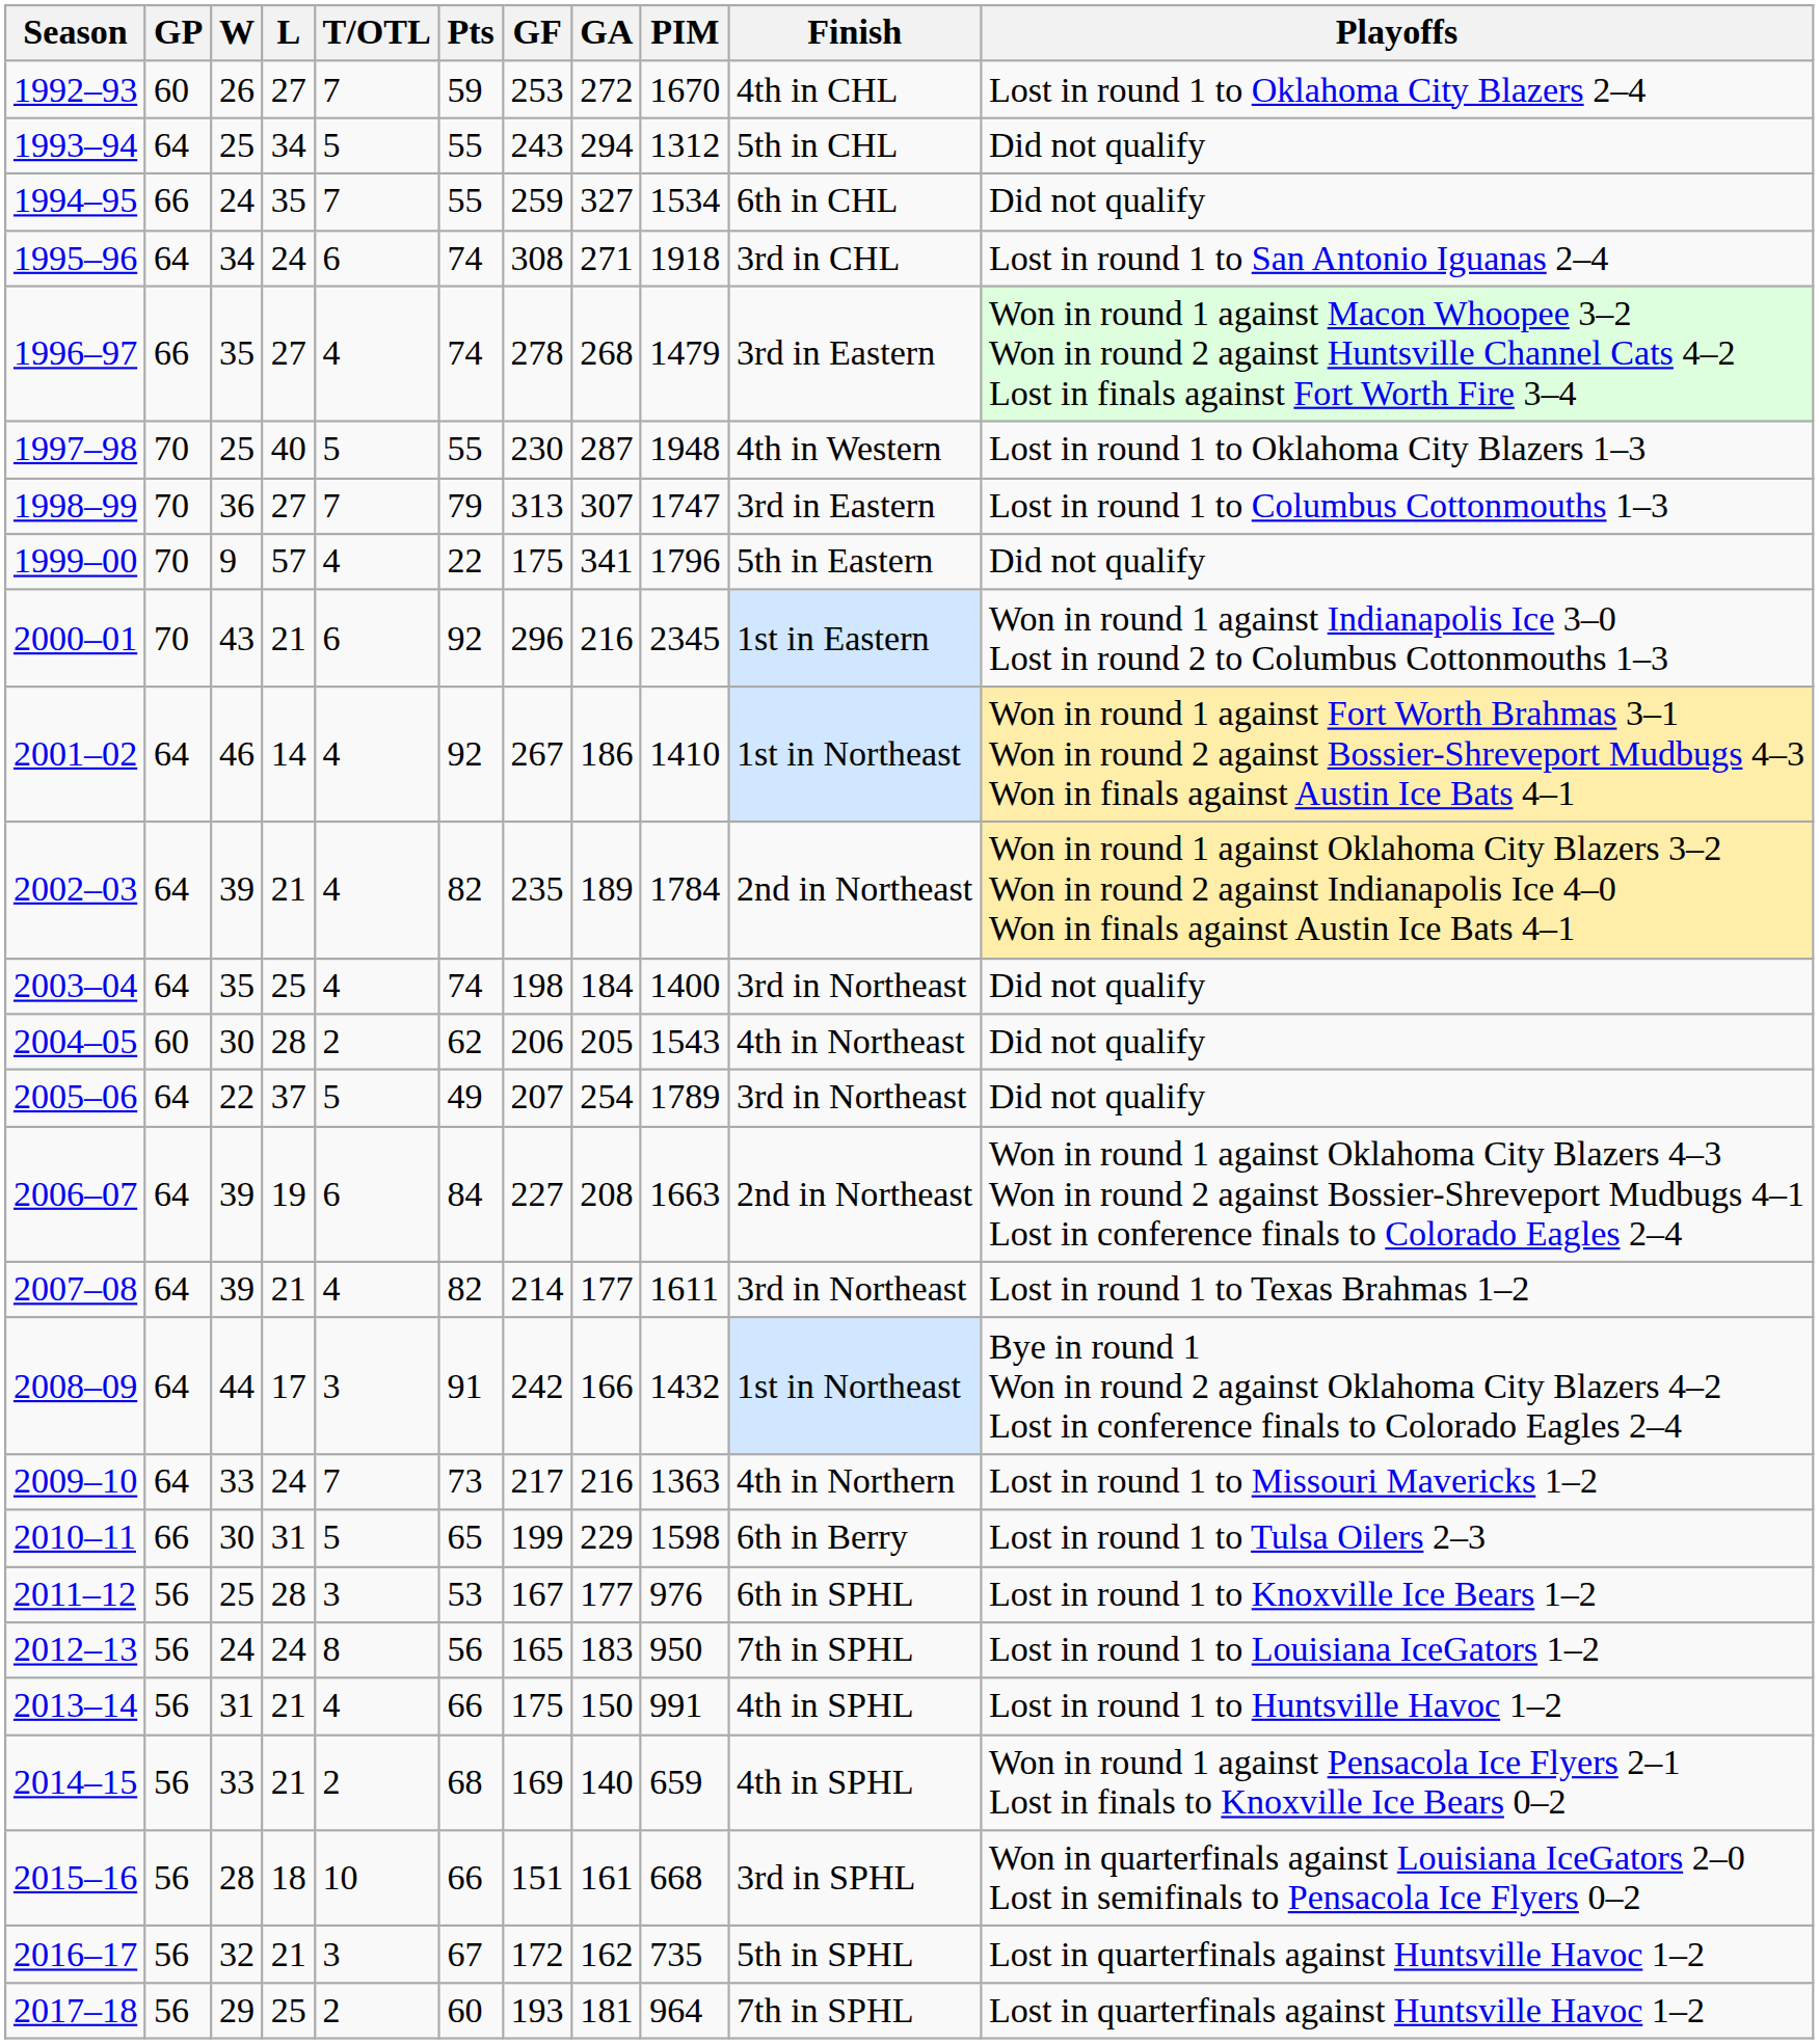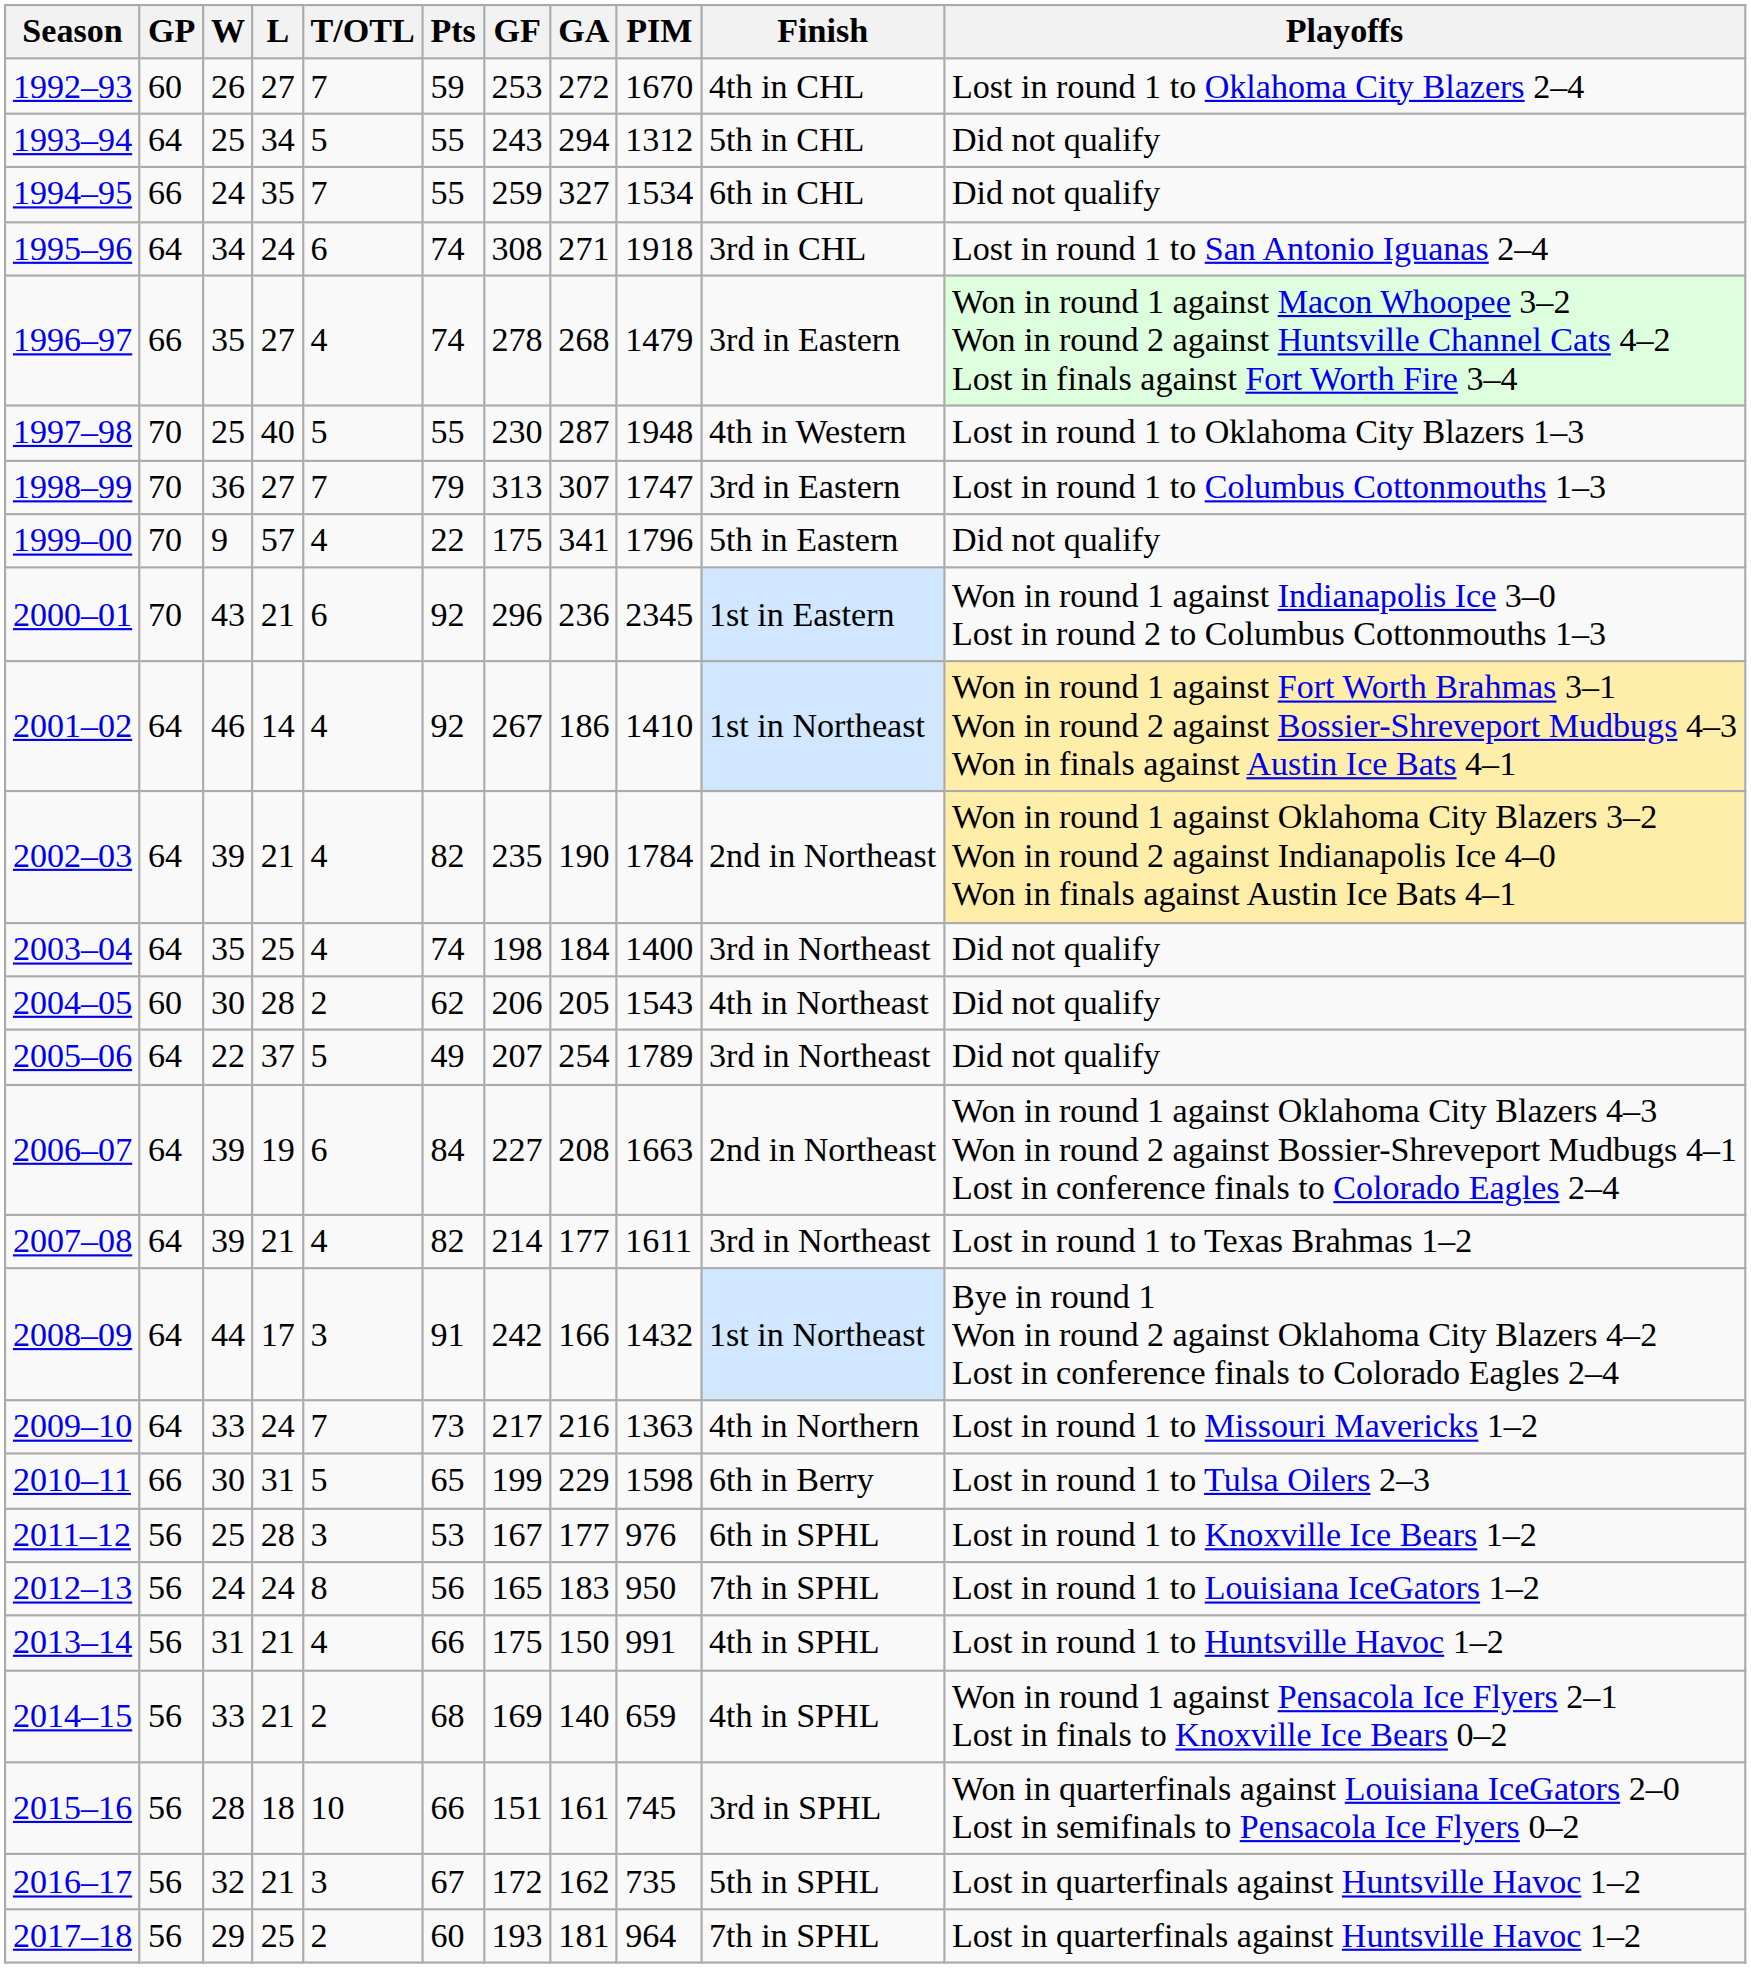2000–01 | GA: 216 -> 236
2002–03 | GA: 189 -> 190
2015–16 | PIM: 668 -> 745
